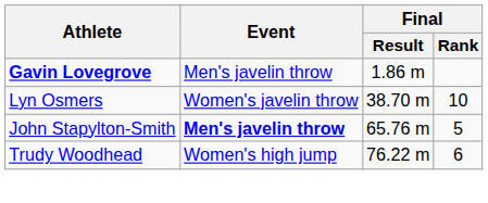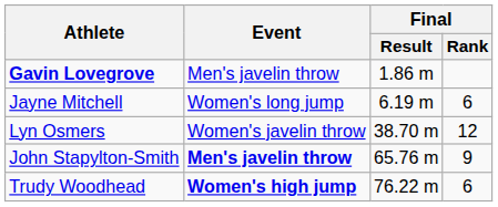+ row: Jayne Mitchell | Women's long jump | 6.19 m | 6
Lyn Osmers | Final / Rank: 10 -> 12
John Stapylton-Smith | Final / Rank: 5 -> 9
Trudy Woodhead | Event: normal -> bold
